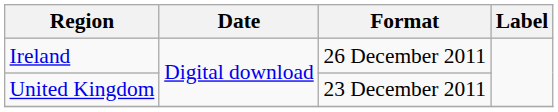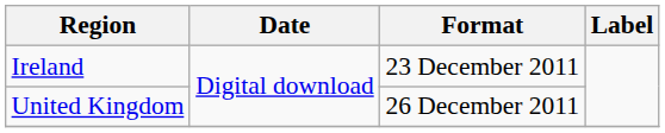Ireland | Format: 26 December 2011 -> 23 December 2011
United Kingdom | Format: 23 December 2011 -> 26 December 2011
